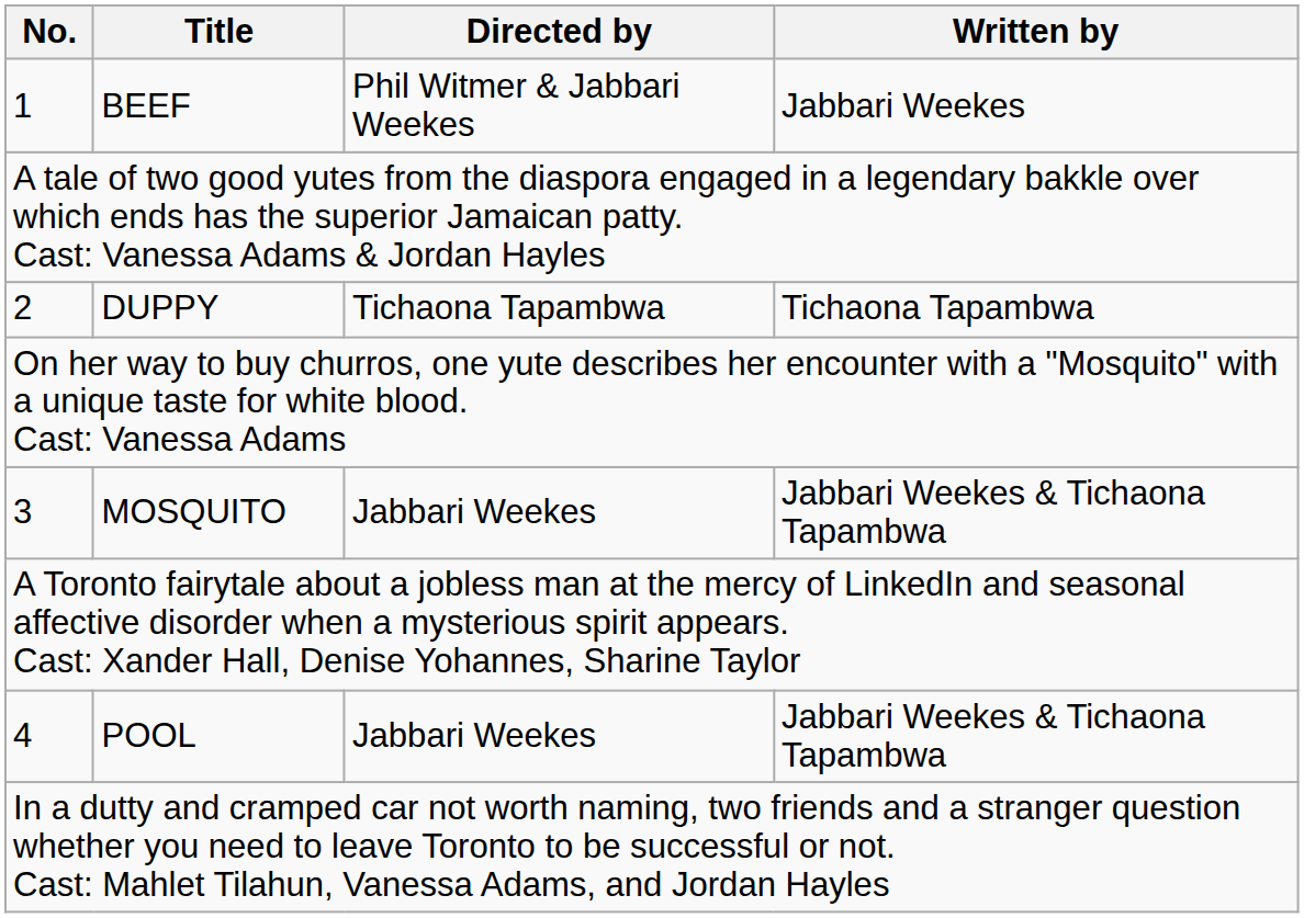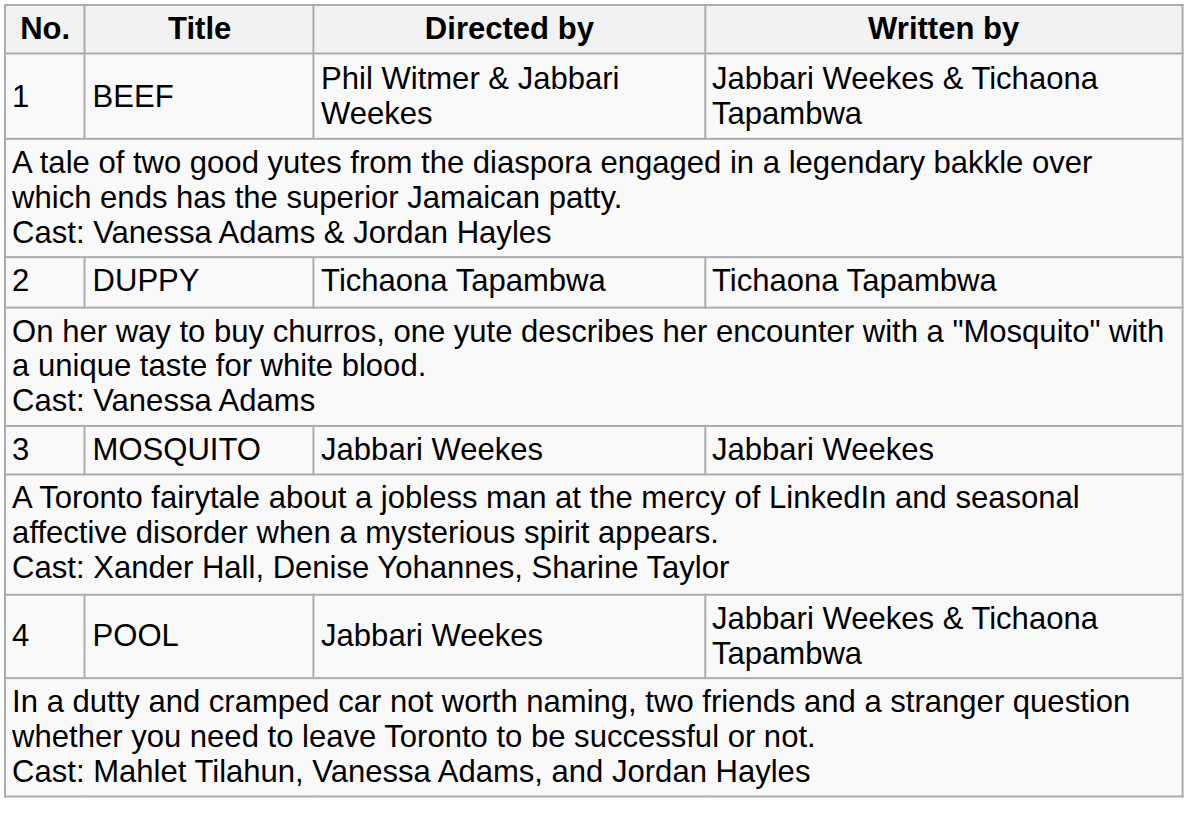1 | Written by: Jabbari Weekes -> Jabbari Weekes & Tichaona Tapambwa
3 | Written by: Jabbari Weekes & Tichaona Tapambwa -> Jabbari Weekes
